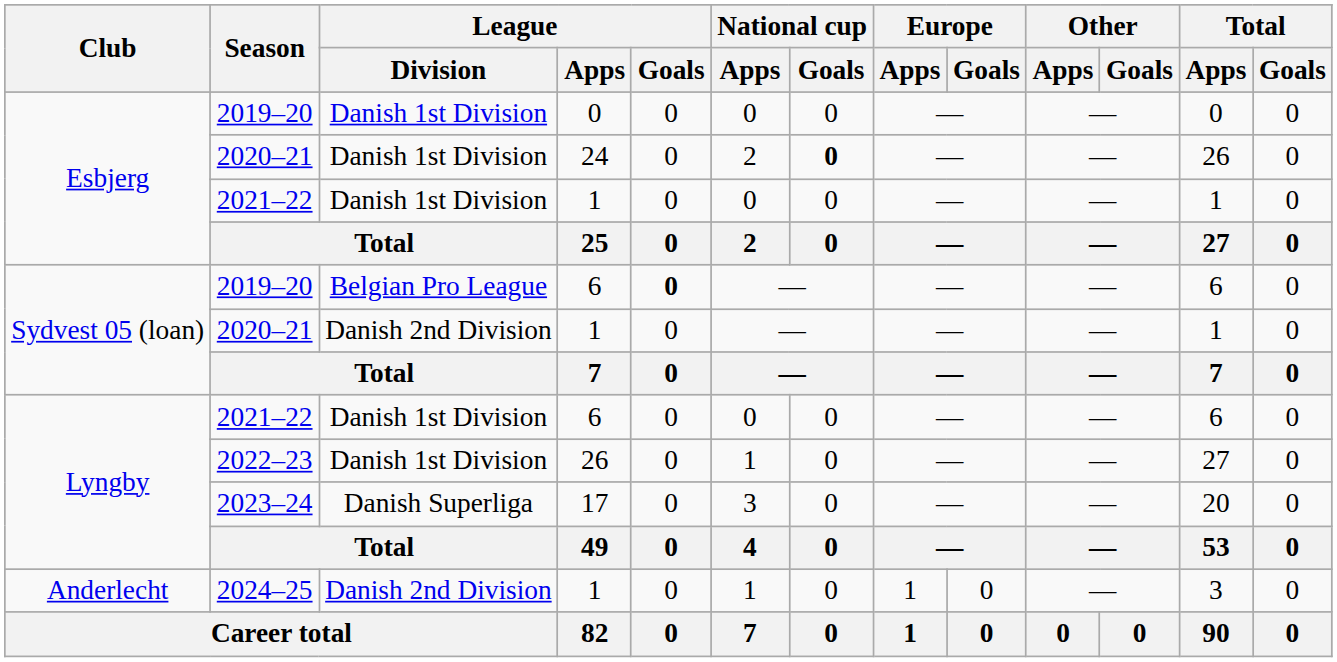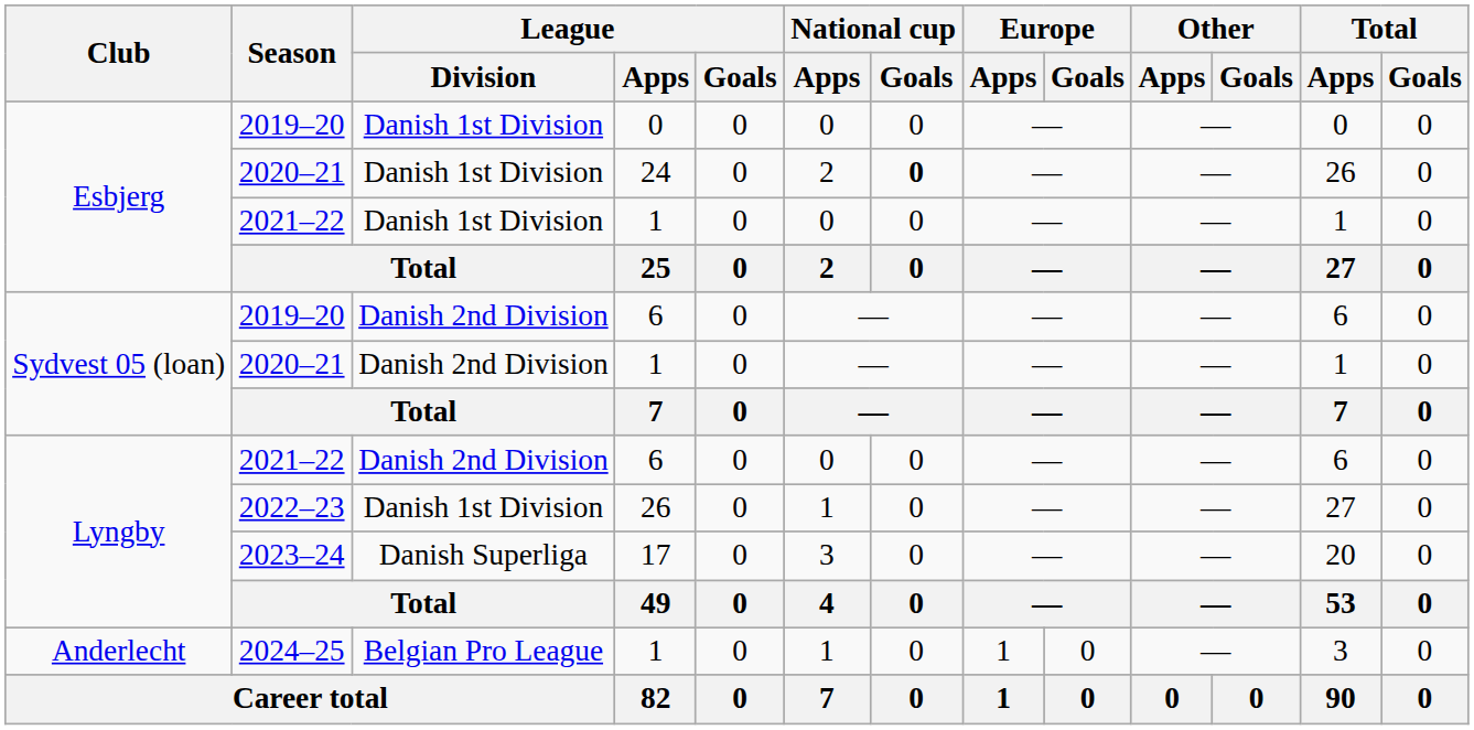2019–20 / 6 | League / Division: Belgian Pro League -> Danish 2nd Division
2019–20 / 6 | League / Goals: bold -> normal
2021–22 / 6 | League / Division: Danish 1st Division -> Danish 2nd Division
2024–25 | League / Division: Danish 2nd Division -> Belgian Pro League
